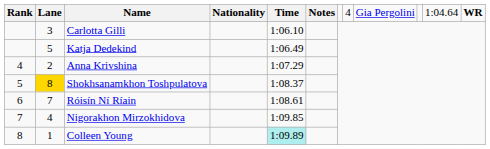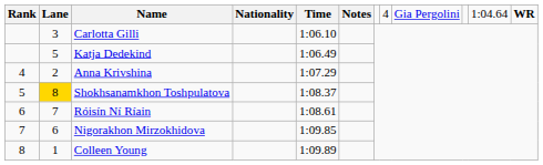Nigorakhon Mirzokhidova | column 2: 4 -> 6
Colleen Young | column 5: paleturquoise background -> no background
